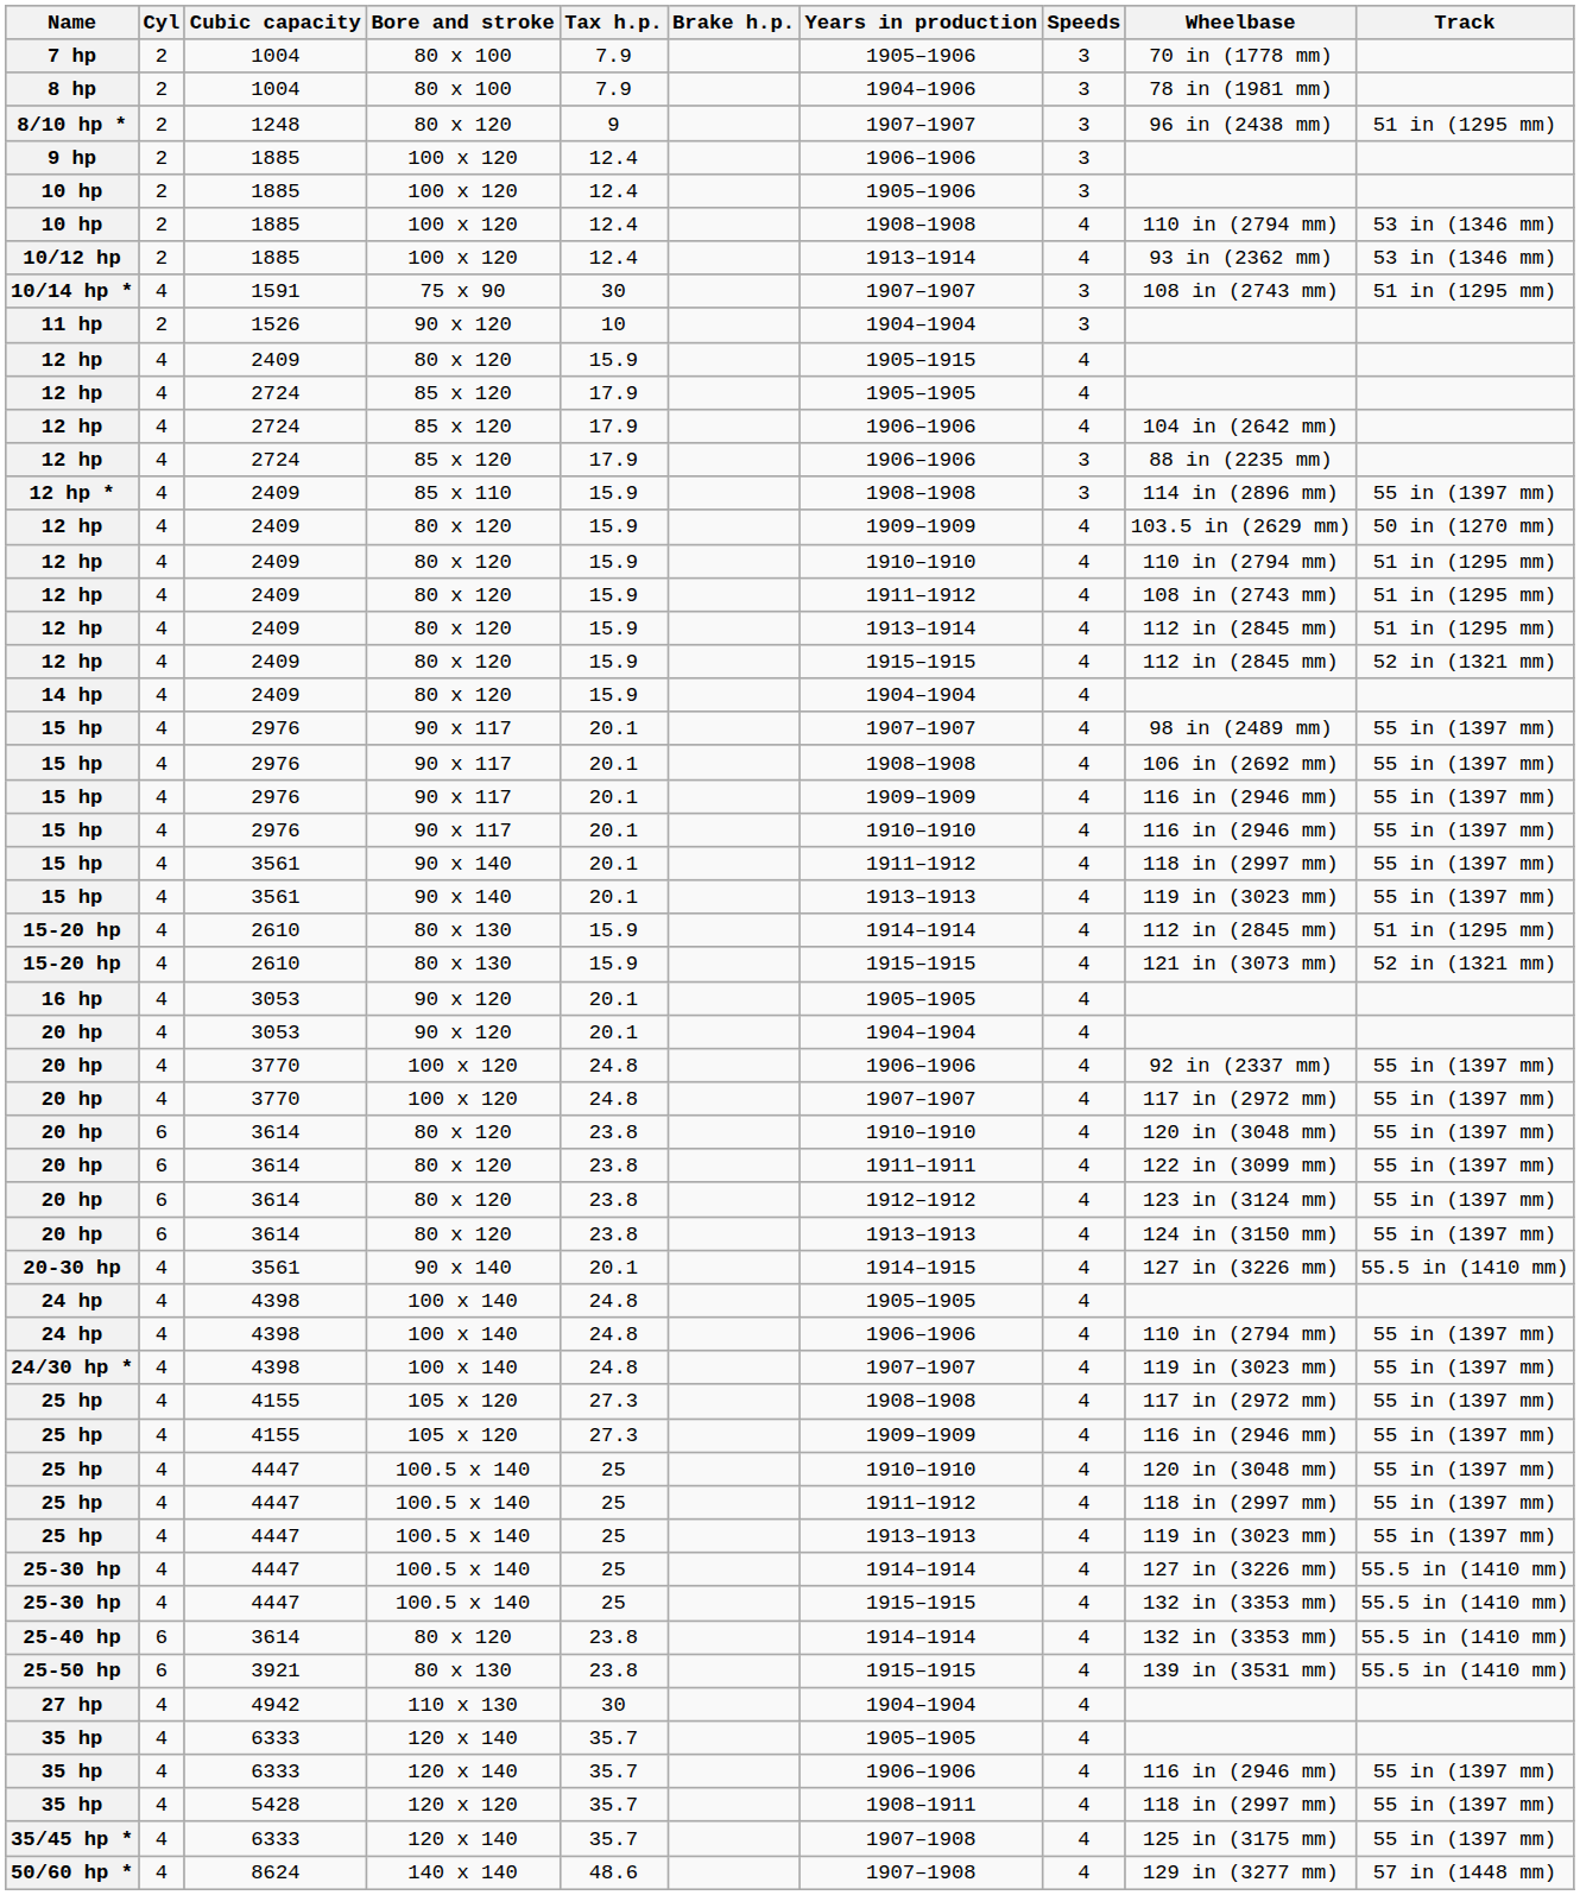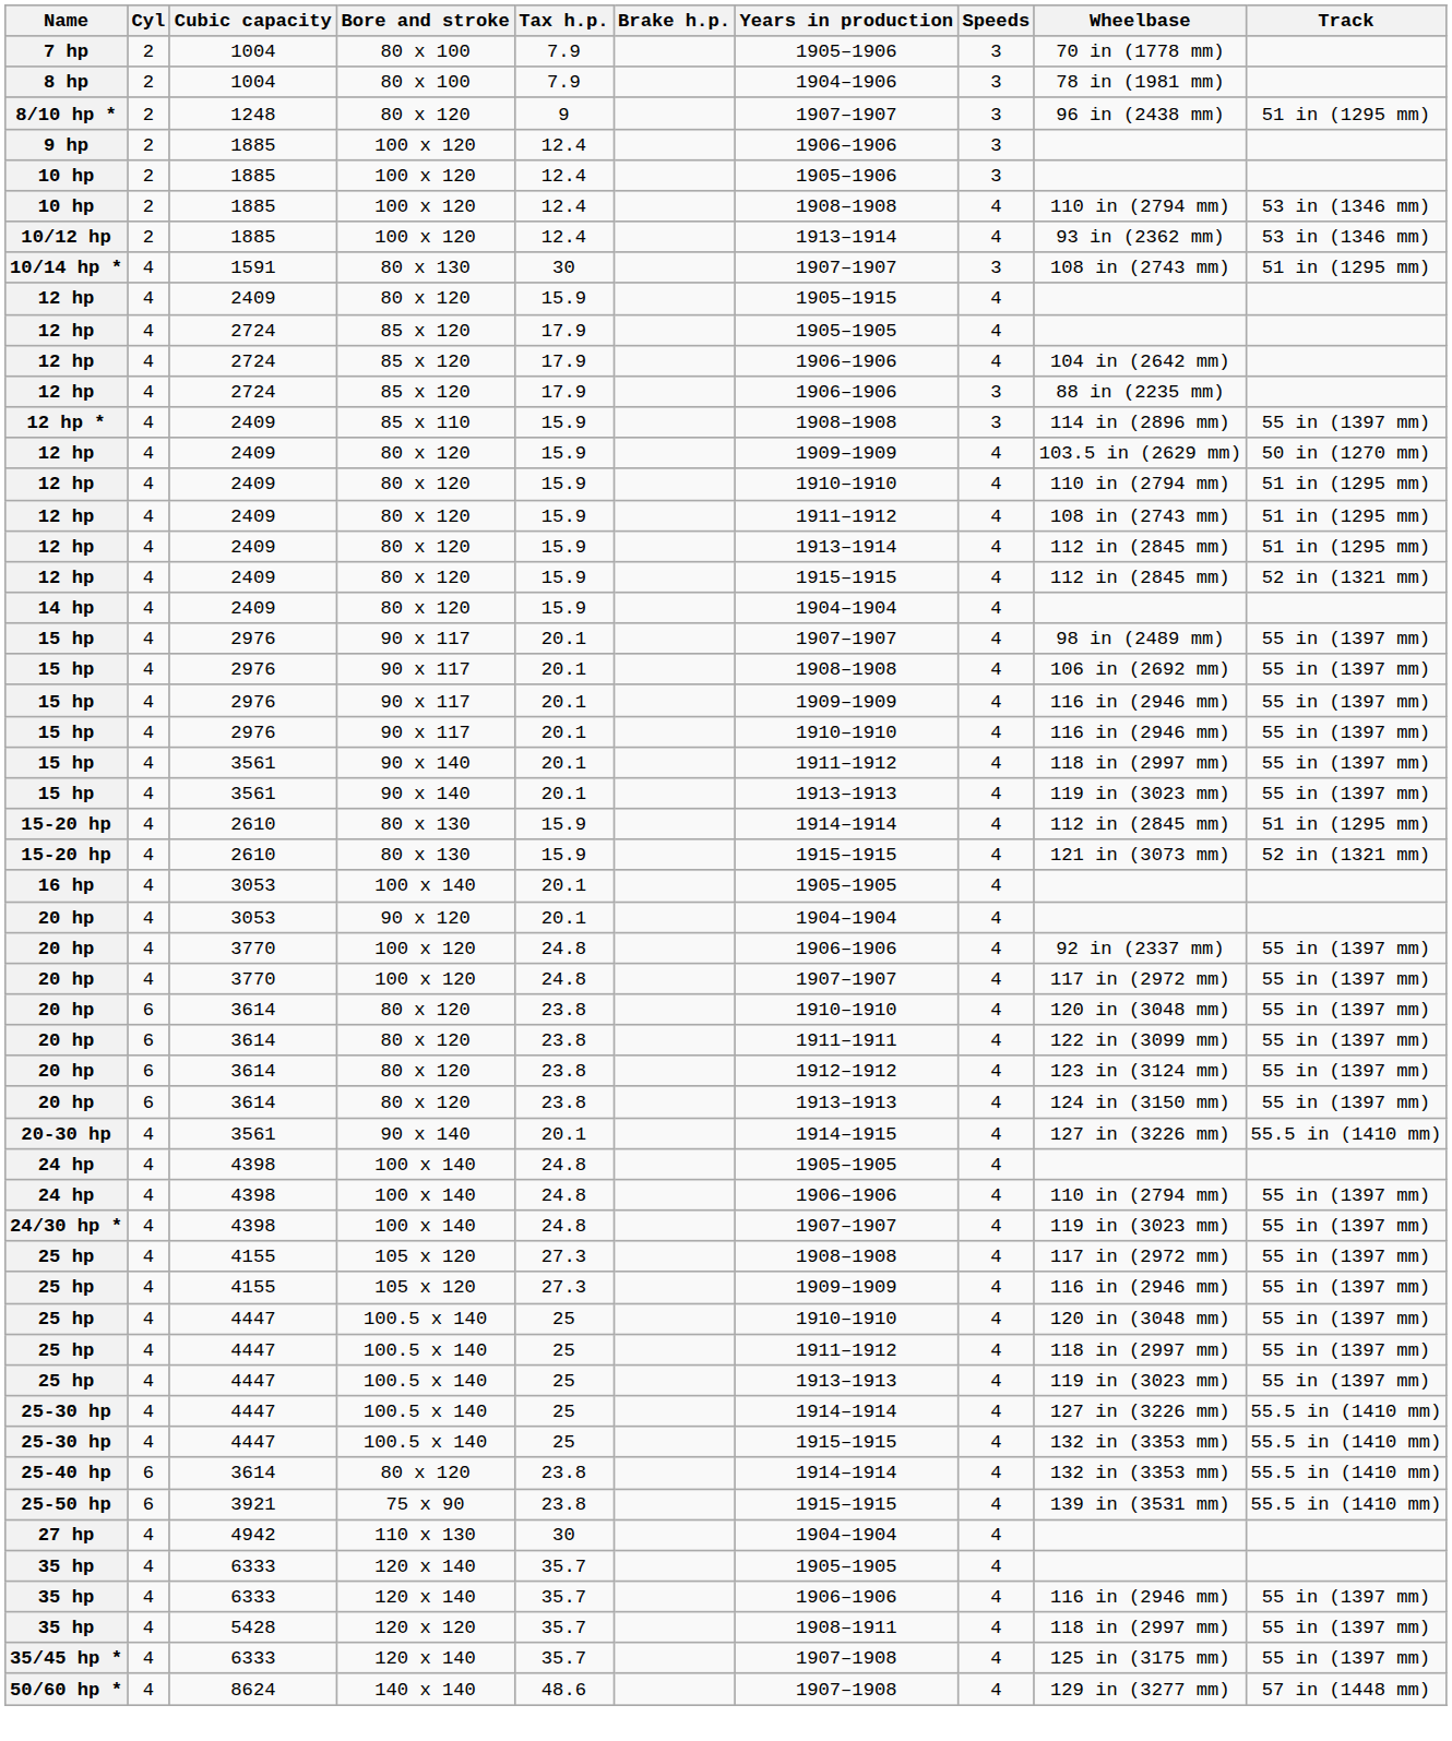10/14 hp * | Bore and stroke: 75 x 90 -> 80 x 130
- row: 11 hp | 2 | 1526 | 90 x 120 | 10 | 1904–1904 | 3
16 hp | Bore and stroke: 90 x 120 -> 100 x 140
25-50 hp | Bore and stroke: 80 x 130 -> 75 x 90
